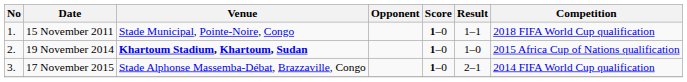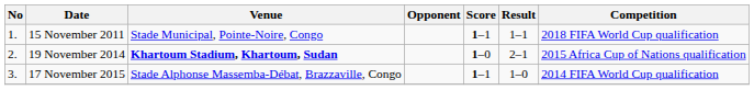15 November 2011 | Score: 1–0 -> 1–1
19 November 2014 | Result: 1–0 -> 2–1
17 November 2015 | Score: 1–0 -> 1–1
17 November 2015 | Result: 2–1 -> 1–0
